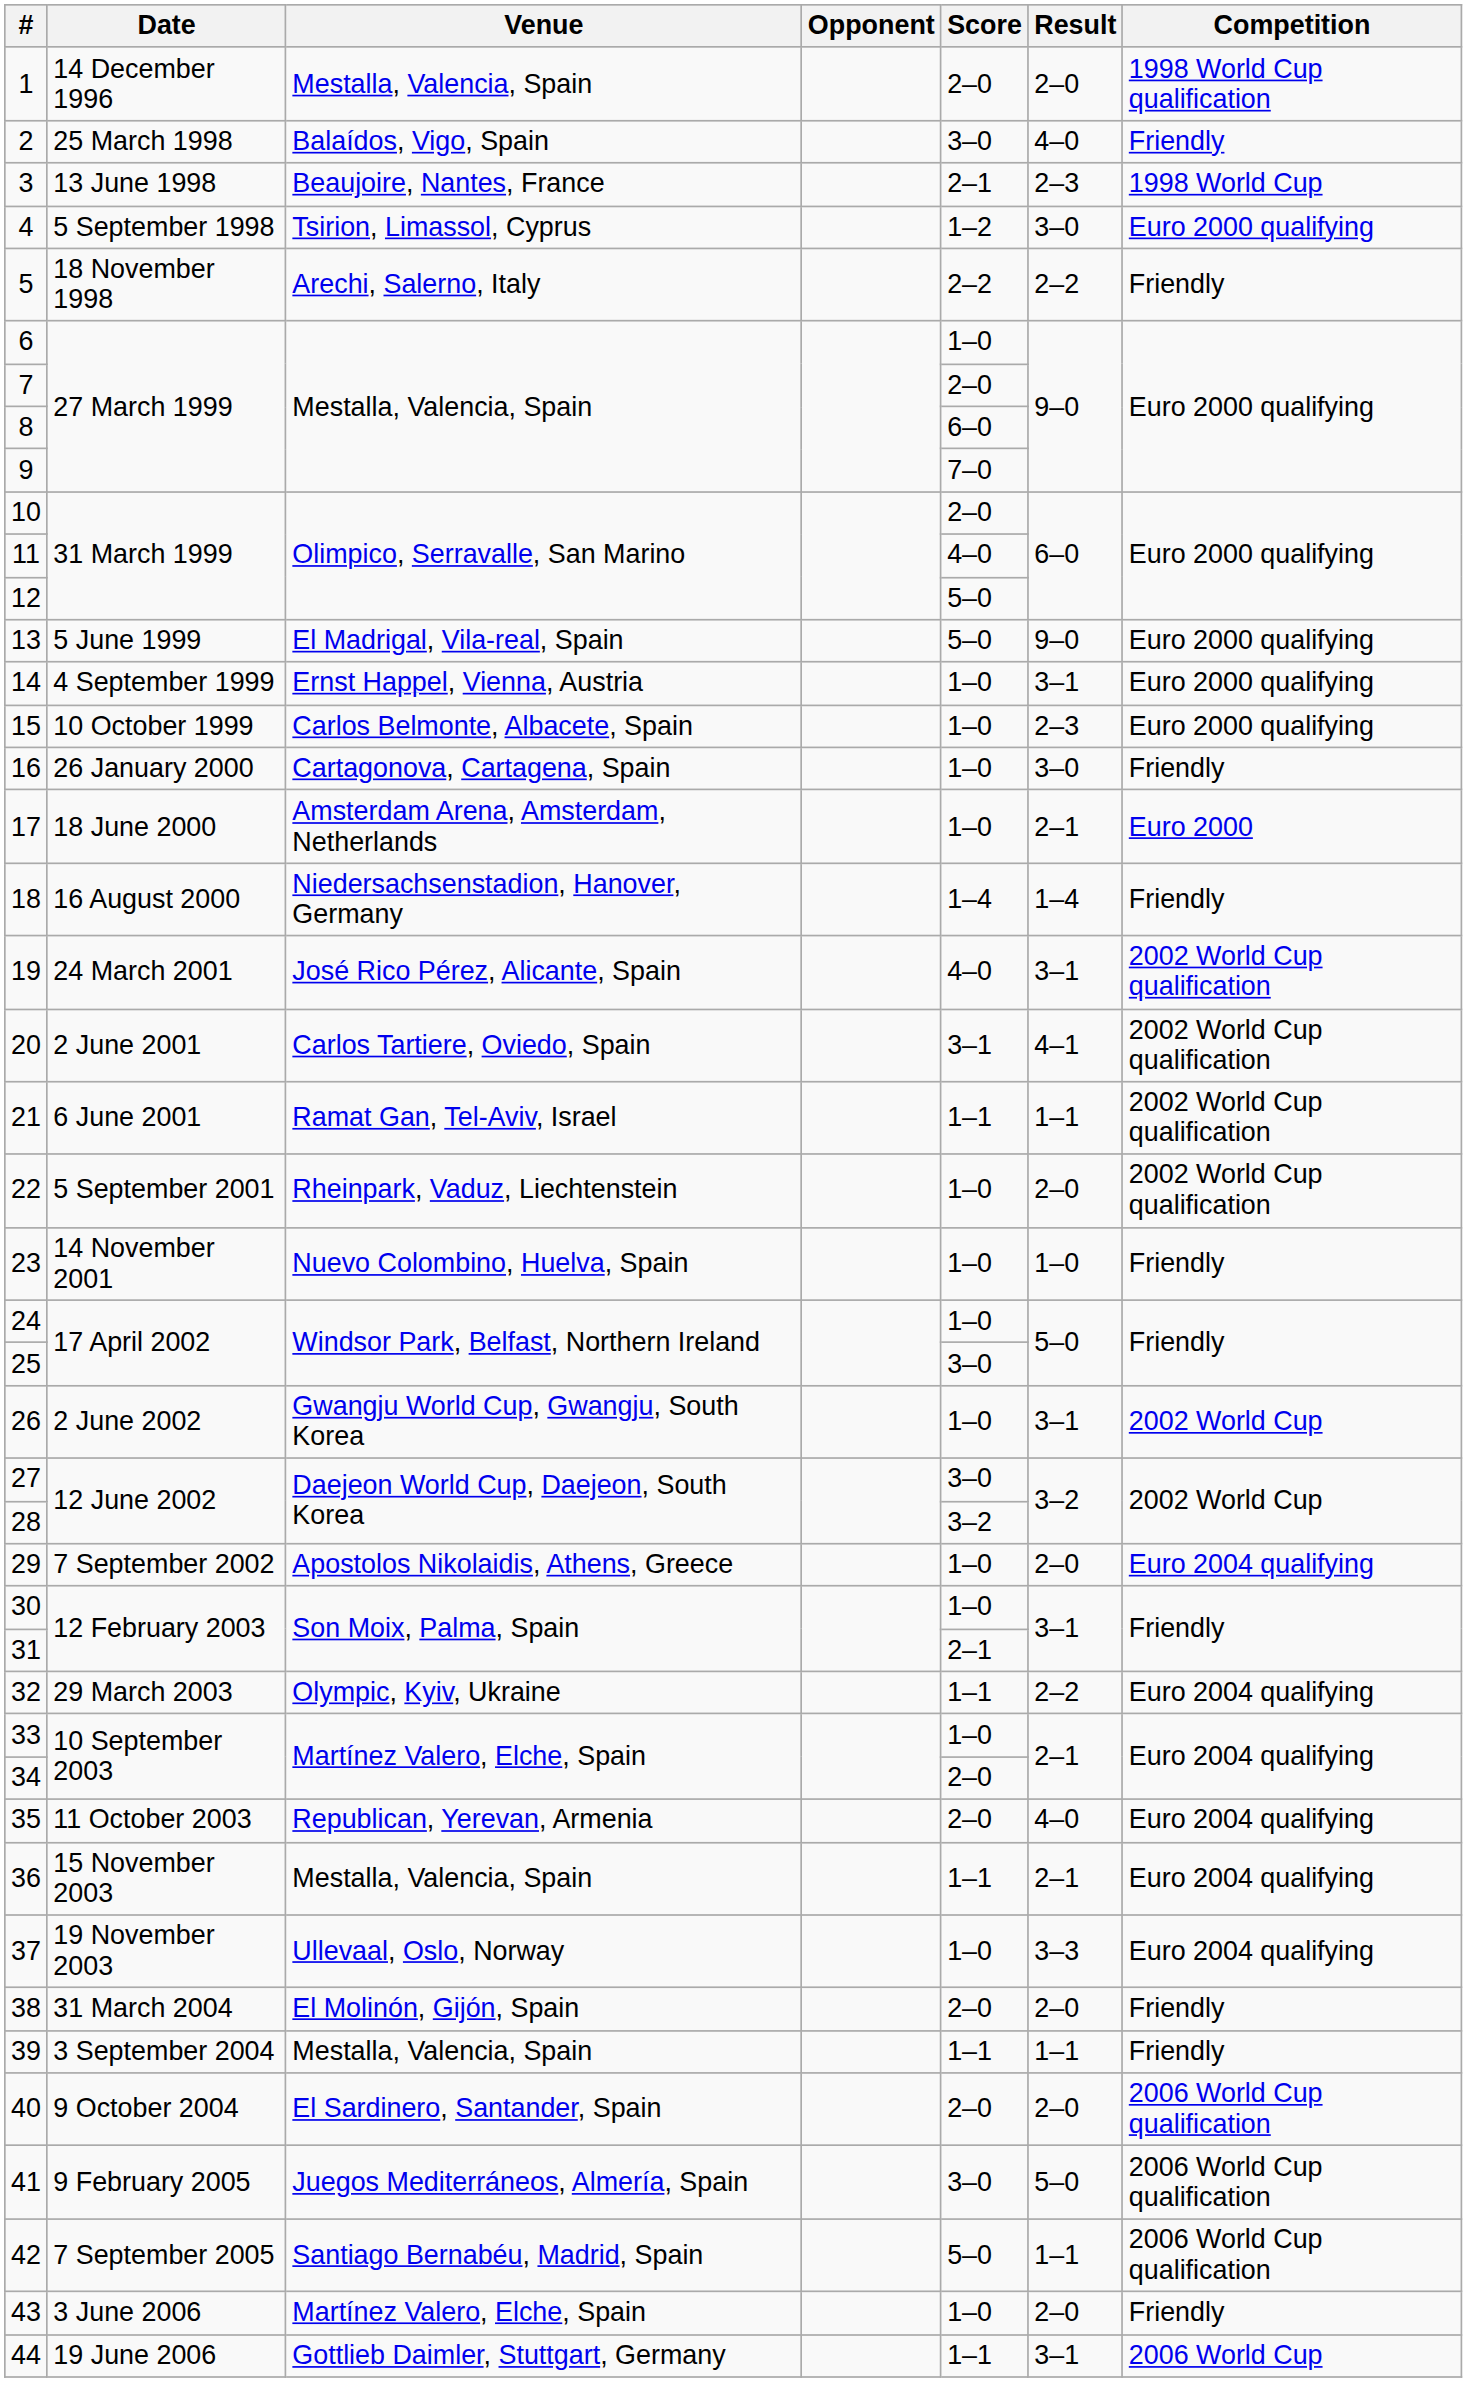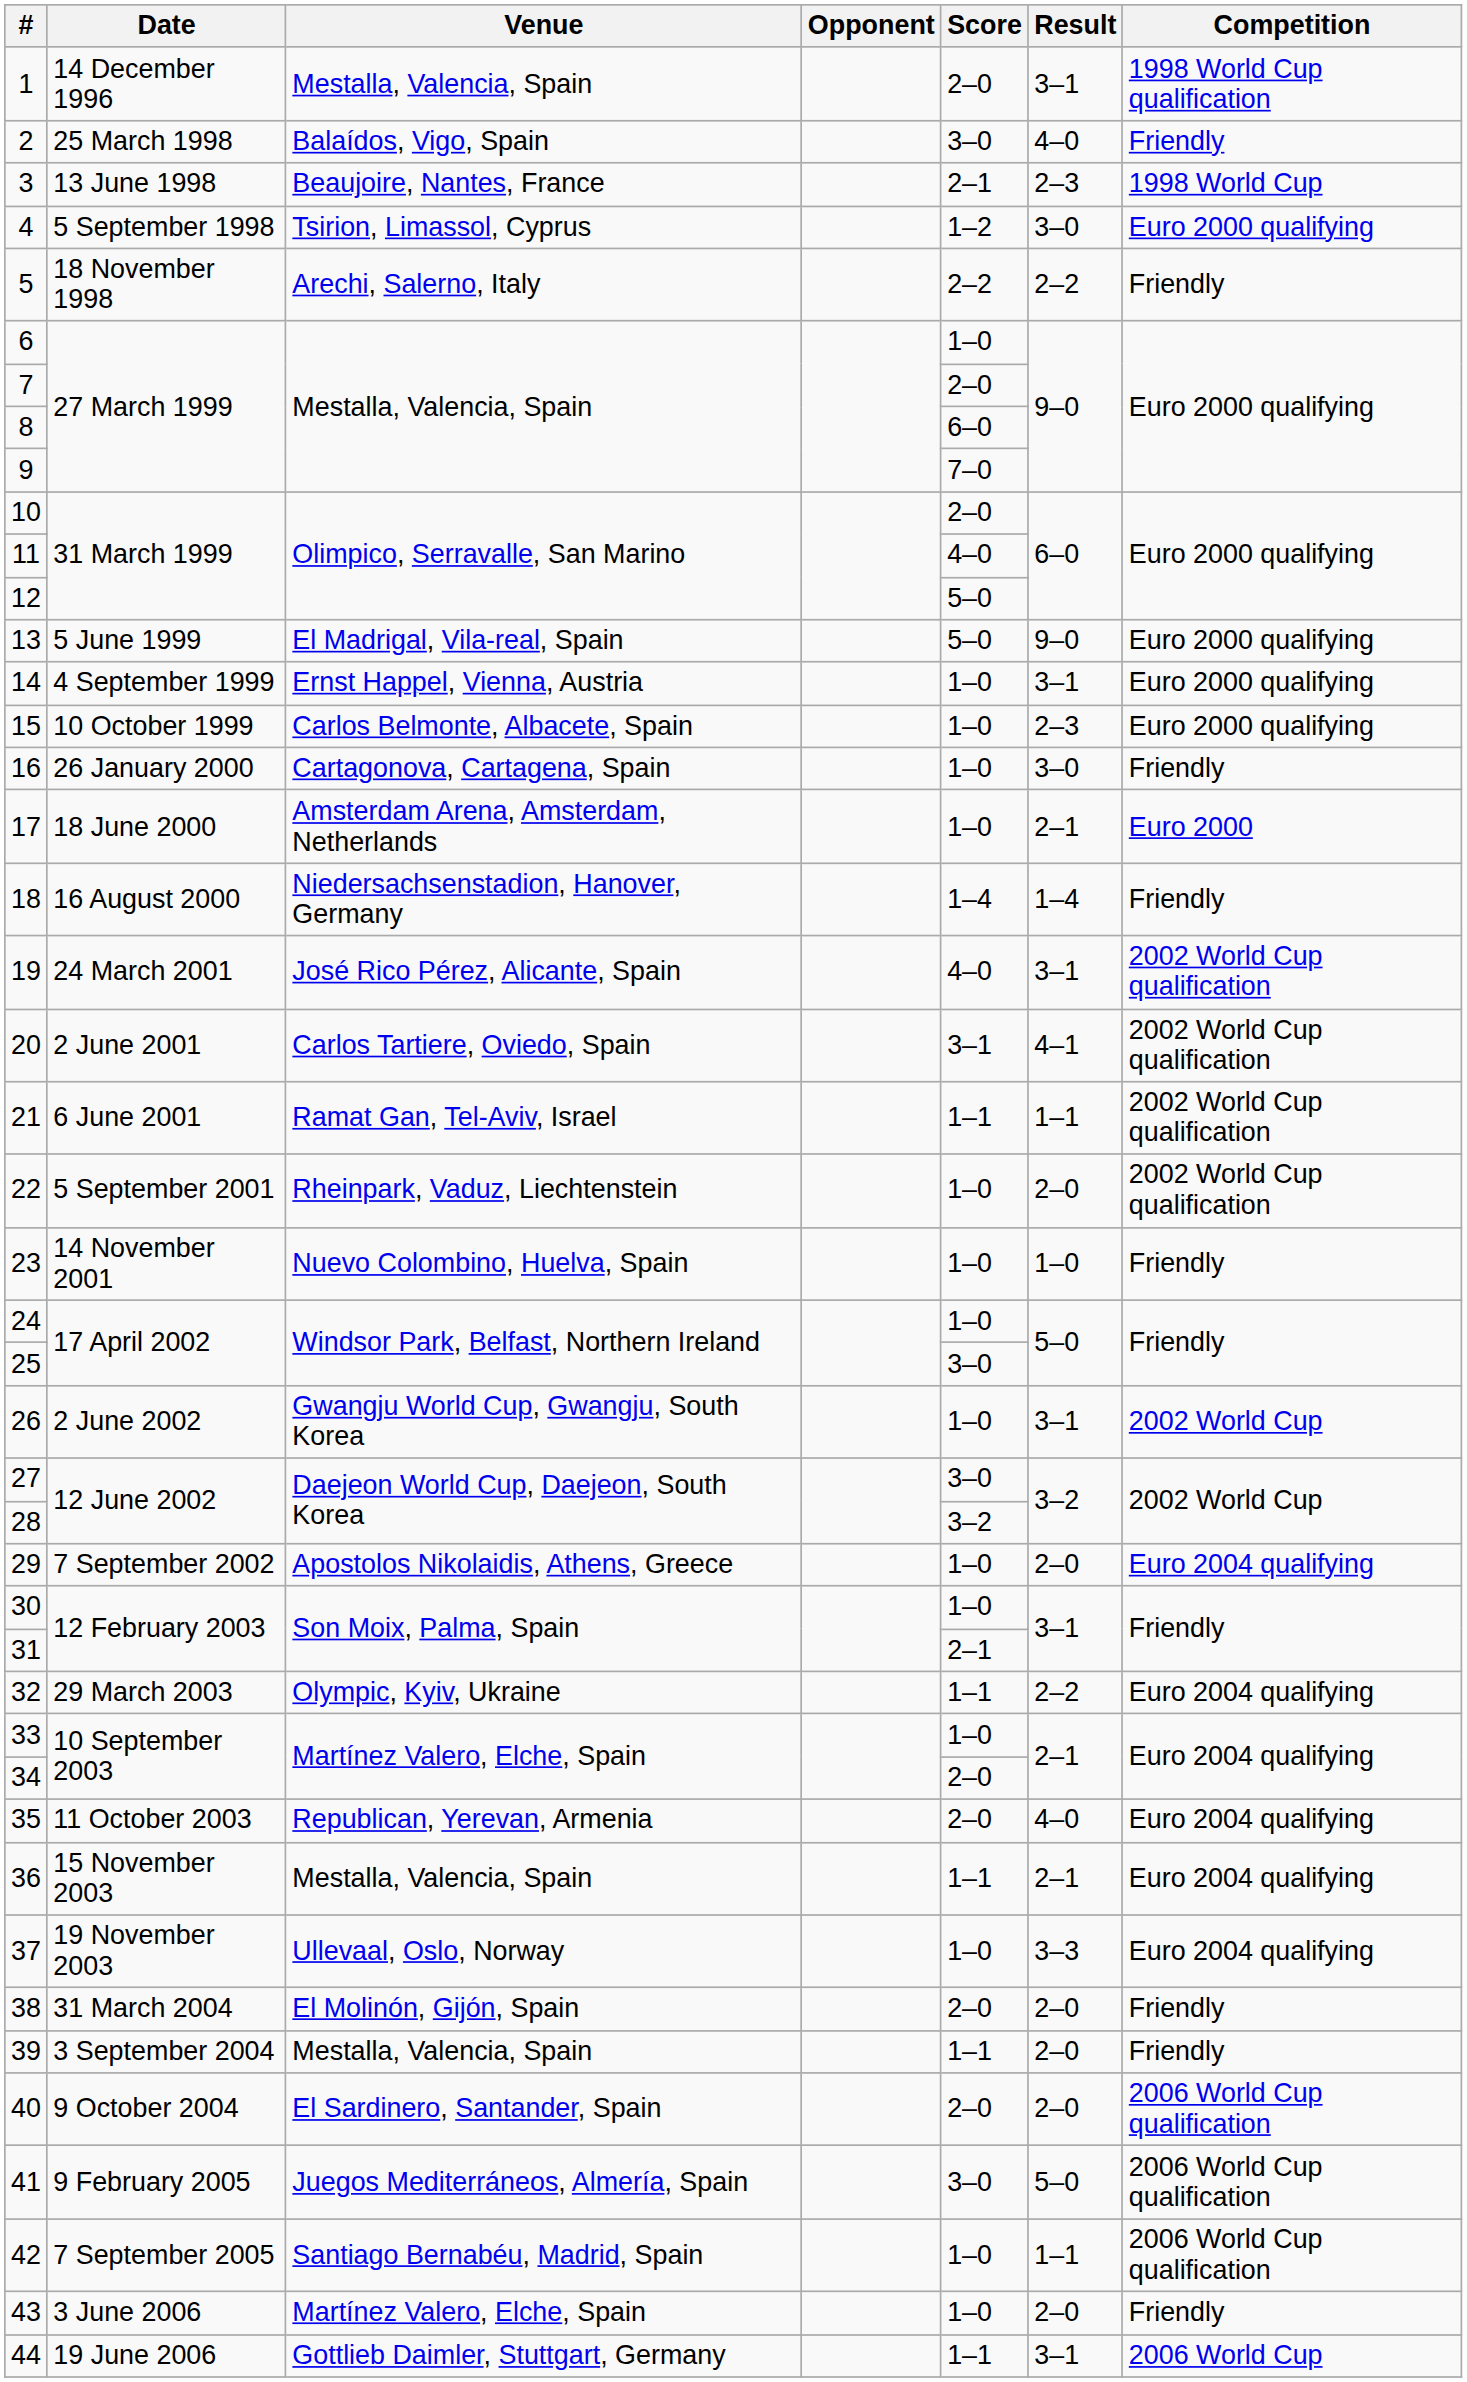1 | Result: 2–0 -> 3–1
39 | Result: 1–1 -> 2–0
42 | Score: 5–0 -> 1–0
